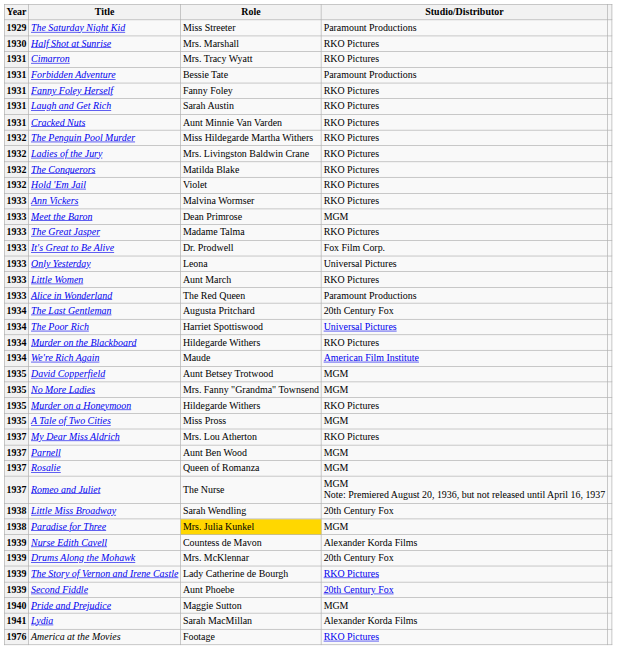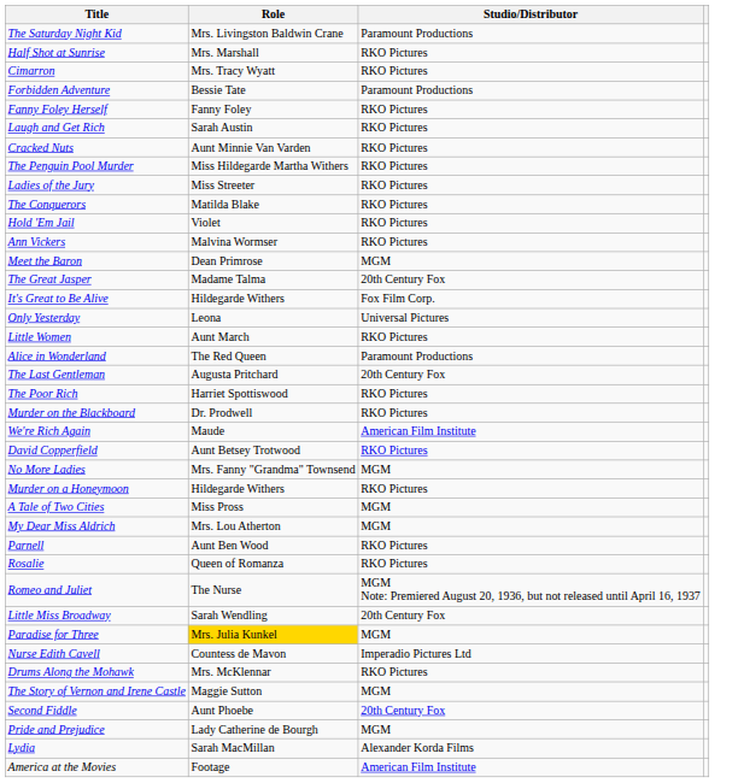- column: Year | 1929 | 1930 | 1931 | 1931 | 1931 | 1931 | 1931 | 1932 | 1932 | 1932 | 1932 | 1933 | 1933 | 1933 | 1933 | 1933 | 1933 | 1933 | 1934 | 1934 | 1934 | 1934 | 1935 | 1935 | 1935 | 1935 | 1937 | 1937 | 1937 | 1937 | 1938 | 1938 | 1939 | 1939 | 1939 | 1939 | 1940 | 1941 | 1976
The Saturday Night Kid | Role: Miss Streeter -> Mrs. Livingston Baldwin Crane
Ladies of the Jury | Role: Mrs. Livingston Baldwin Crane -> Miss Streeter
The Great Jasper | Studio/Distributor: RKO Pictures -> 20th Century Fox
It's Great to Be Alive | Role: Dr. Prodwell -> Hildegarde Withers
The Poor Rich | Studio/Distributor: Universal Pictures -> RKO Pictures
Murder on the Blackboard | Role: Hildegarde Withers -> Dr. Prodwell
David Copperfield | Studio/Distributor: MGM -> RKO Pictures
My Dear Miss Aldrich | Studio/Distributor: RKO Pictures -> MGM
Parnell | Studio/Distributor: MGM -> RKO Pictures
Rosalie | Studio/Distributor: MGM -> RKO Pictures
Nurse Edith Cavell | Studio/Distributor: Alexander Korda Films -> Imperadio Pictures Ltd
Drums Along the Mohawk | Studio/Distributor: 20th Century Fox -> RKO Pictures
The Story of Vernon and Irene Castle | Role: Lady Catherine de Bourgh -> Maggie Sutton
The Story of Vernon and Irene Castle | Studio/Distributor: RKO Pictures -> MGM
Pride and Prejudice | Role: Maggie Sutton -> Lady Catherine de Bourgh
America at the Movies | Studio/Distributor: RKO Pictures -> American Film Institute
